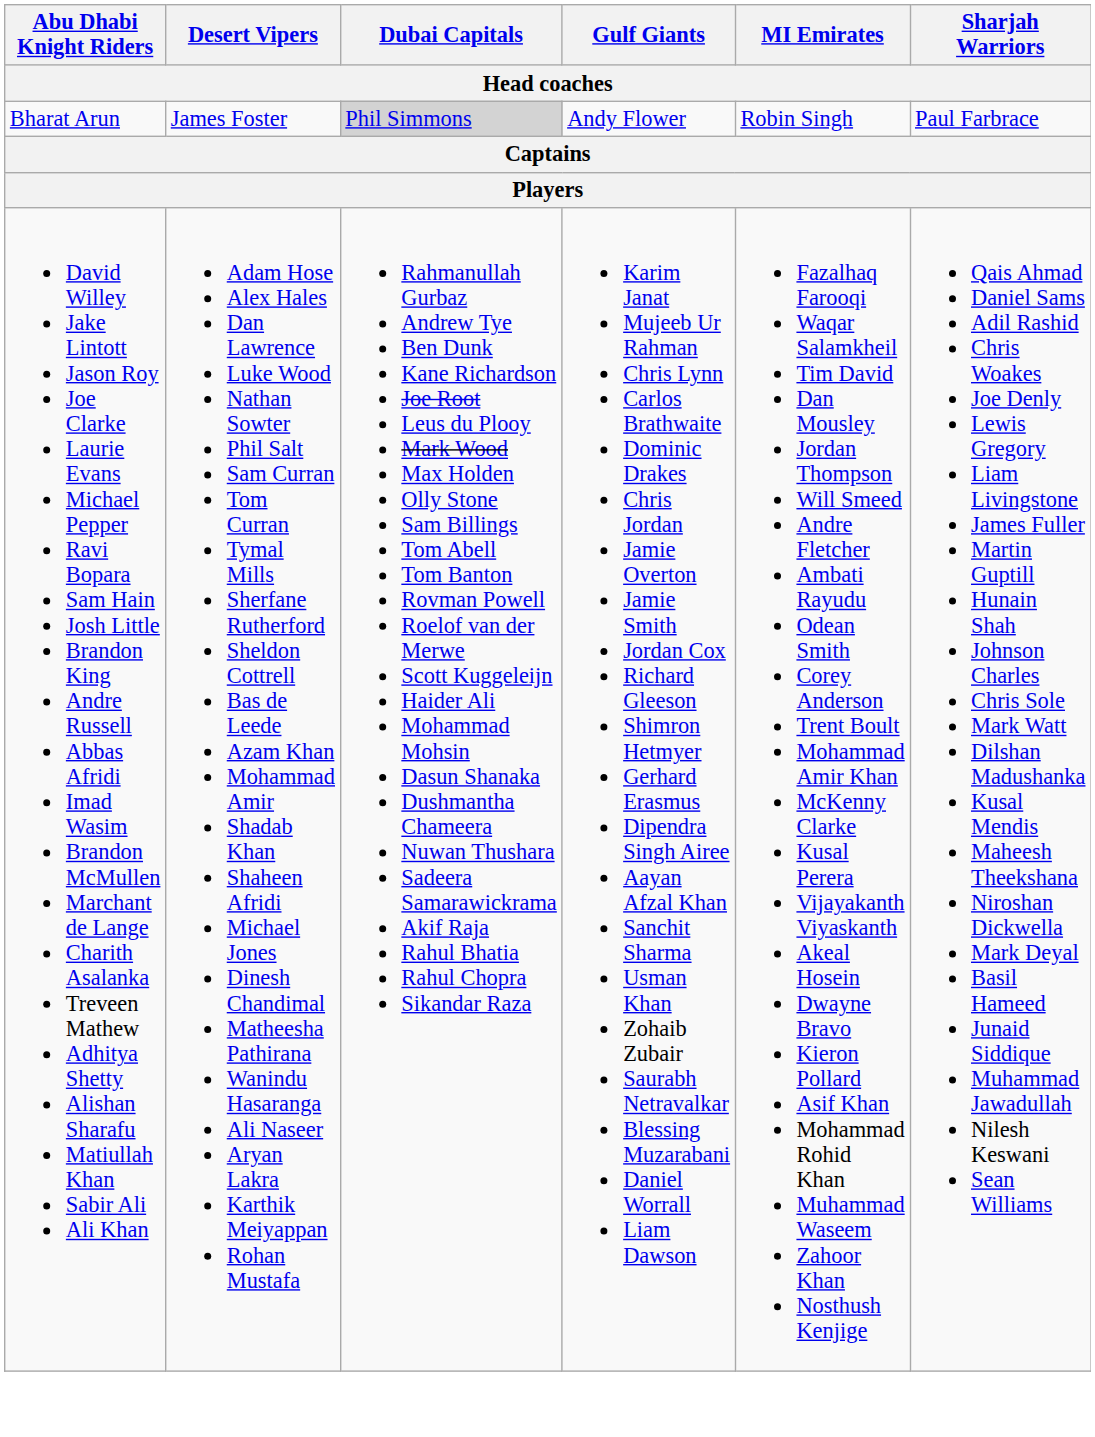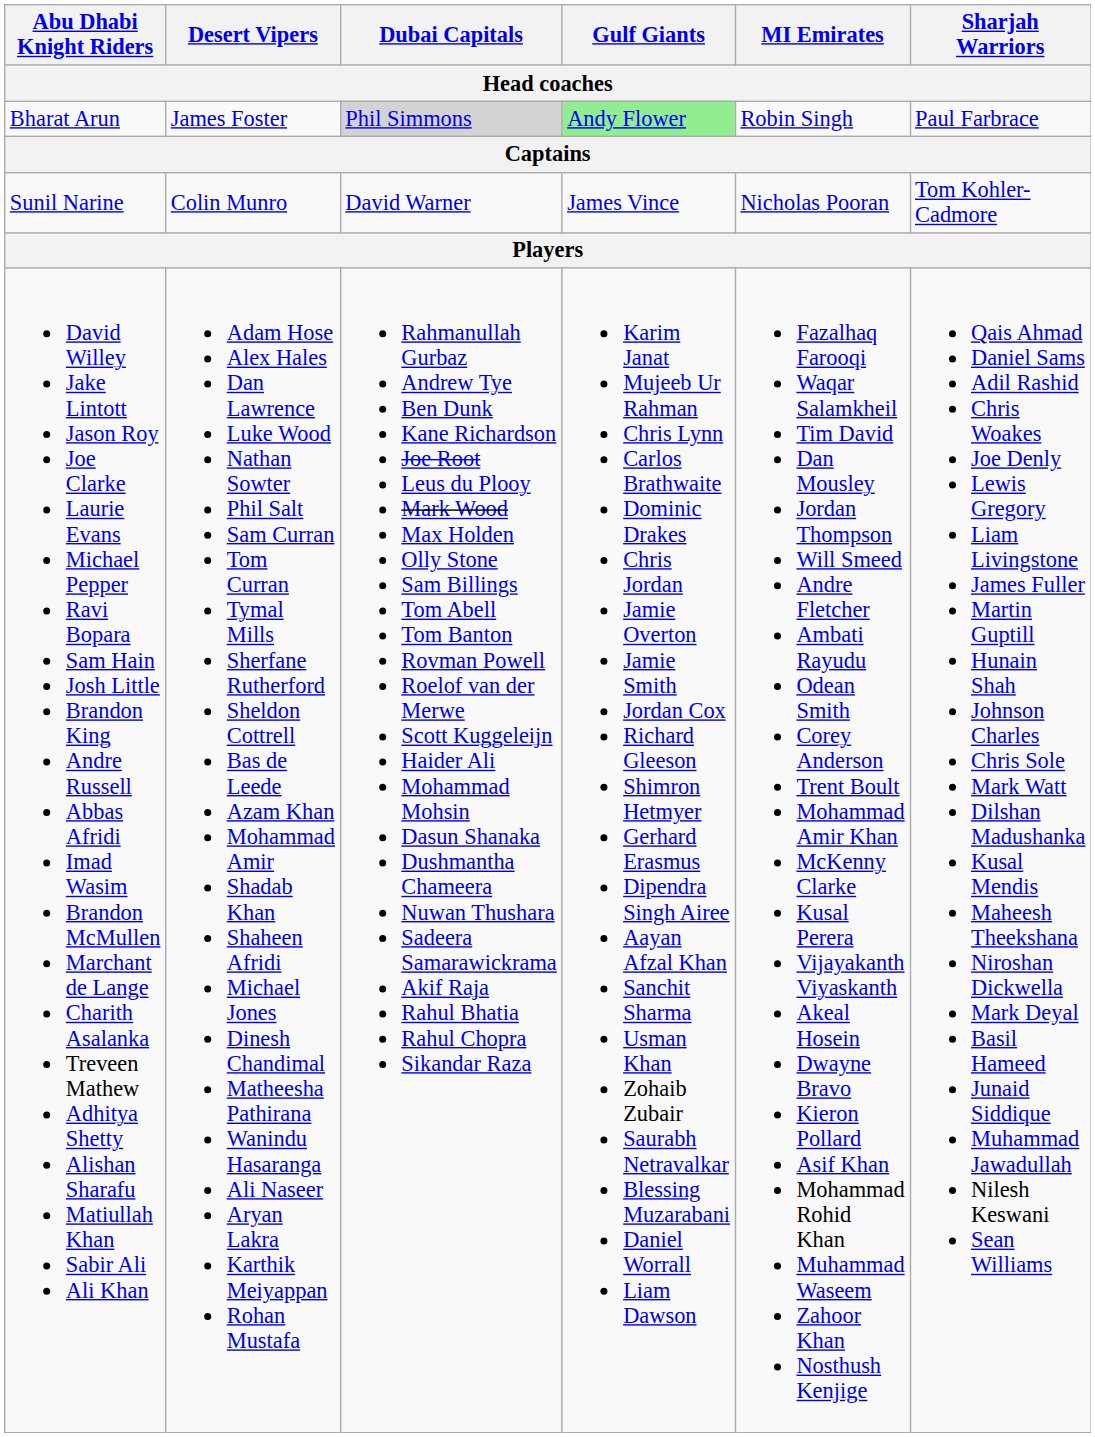Bharat Arun | Gulf Giants: no background -> lightgreen background
+ row: Sunil Narine | Colin Munro | David Warner | James Vince | Nicholas Pooran | Tom Kohler-Cadmore
